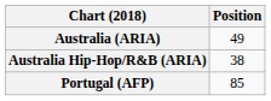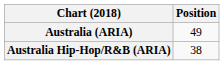- row: Portugal (AFP) | 85
